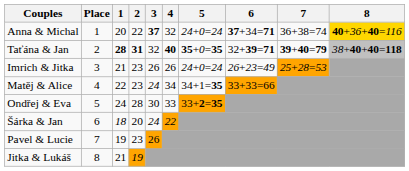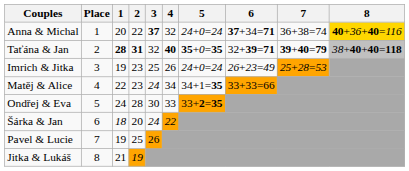Imrich & Jitka | 1: 21 -> 19
Imrich & Jitka | 3: 26 -> 25
Pavel & Lucie | 2: 23 -> 25
